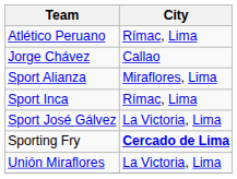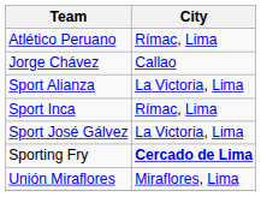Sport Alianza | City: Miraflores, Lima -> La Victoria, Lima
Unión Miraflores | City: La Victoria, Lima -> Miraflores, Lima
